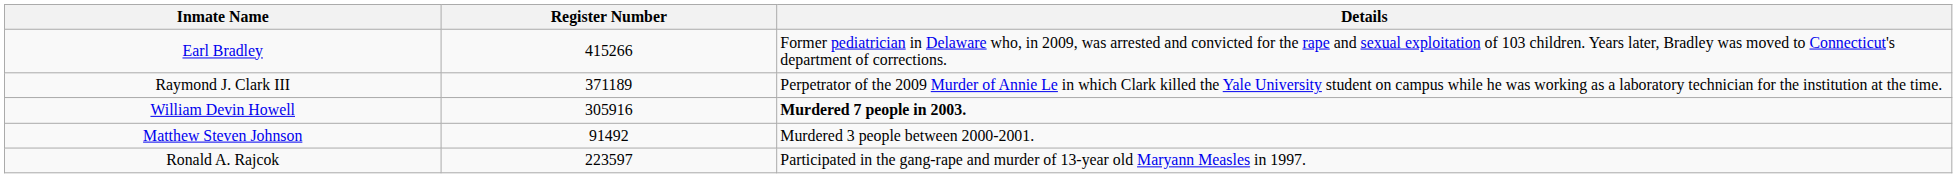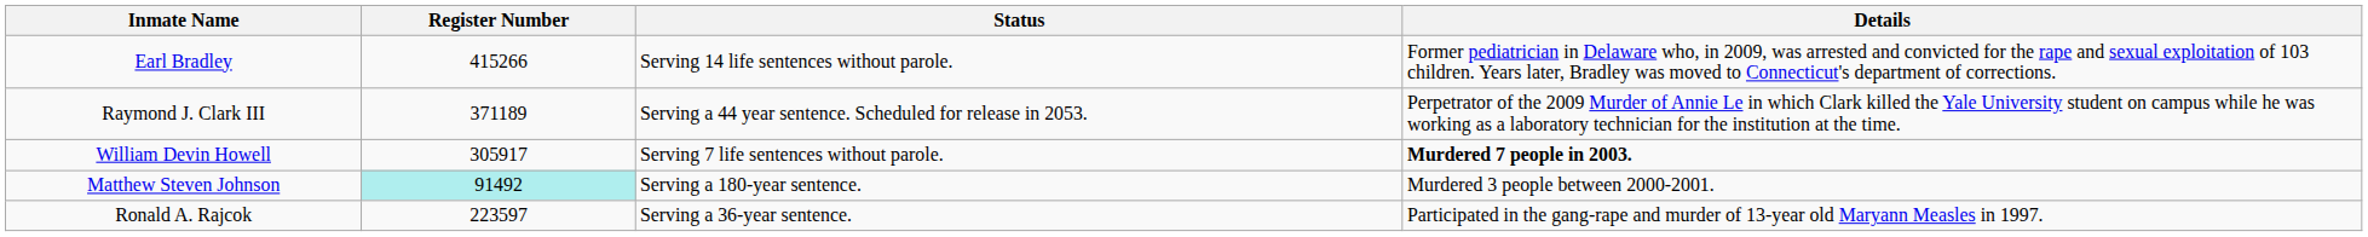+ column: Status | Serving 14 life sentences without parole. | Serving a 44 year sentence. Scheduled for release in 2053. | Serving 7 life sentences without parole. | Serving a 180-year sentence. | Serving a 36-year sentence.
William Devin Howell | Register Number: 305916 -> 305917
Matthew Steven Johnson | Register Number: no background -> paleturquoise background
